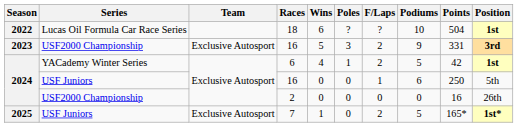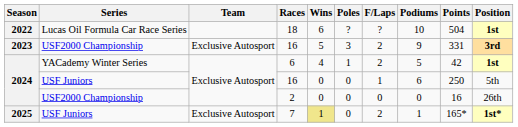7 | Wins: no background -> khaki background
7 | Podiums: 5 -> 1
